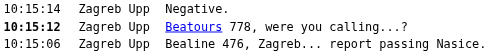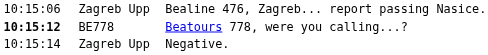rows swapped: Bealine 476, Zagreb... report passing Nasice. <-> Negative.
Beatours 778, were you calling...? | column 2: Zagreb Upp -> BE778
